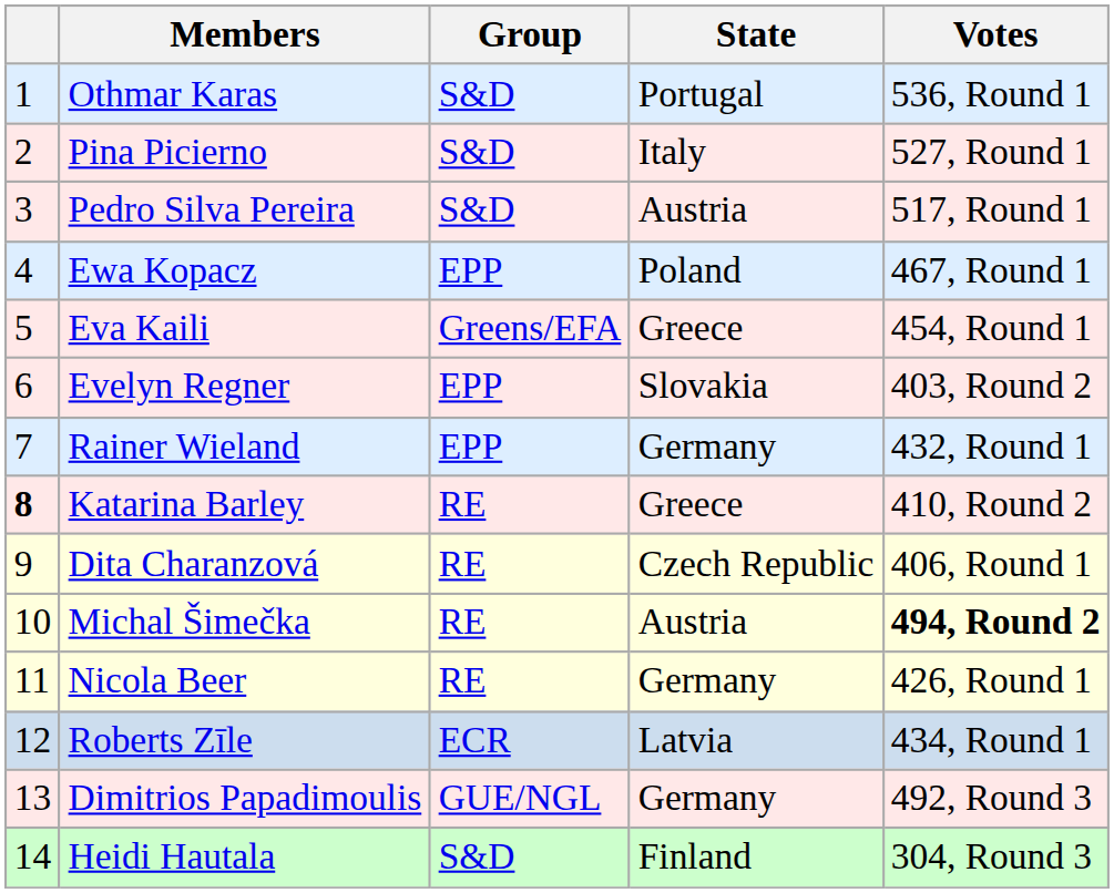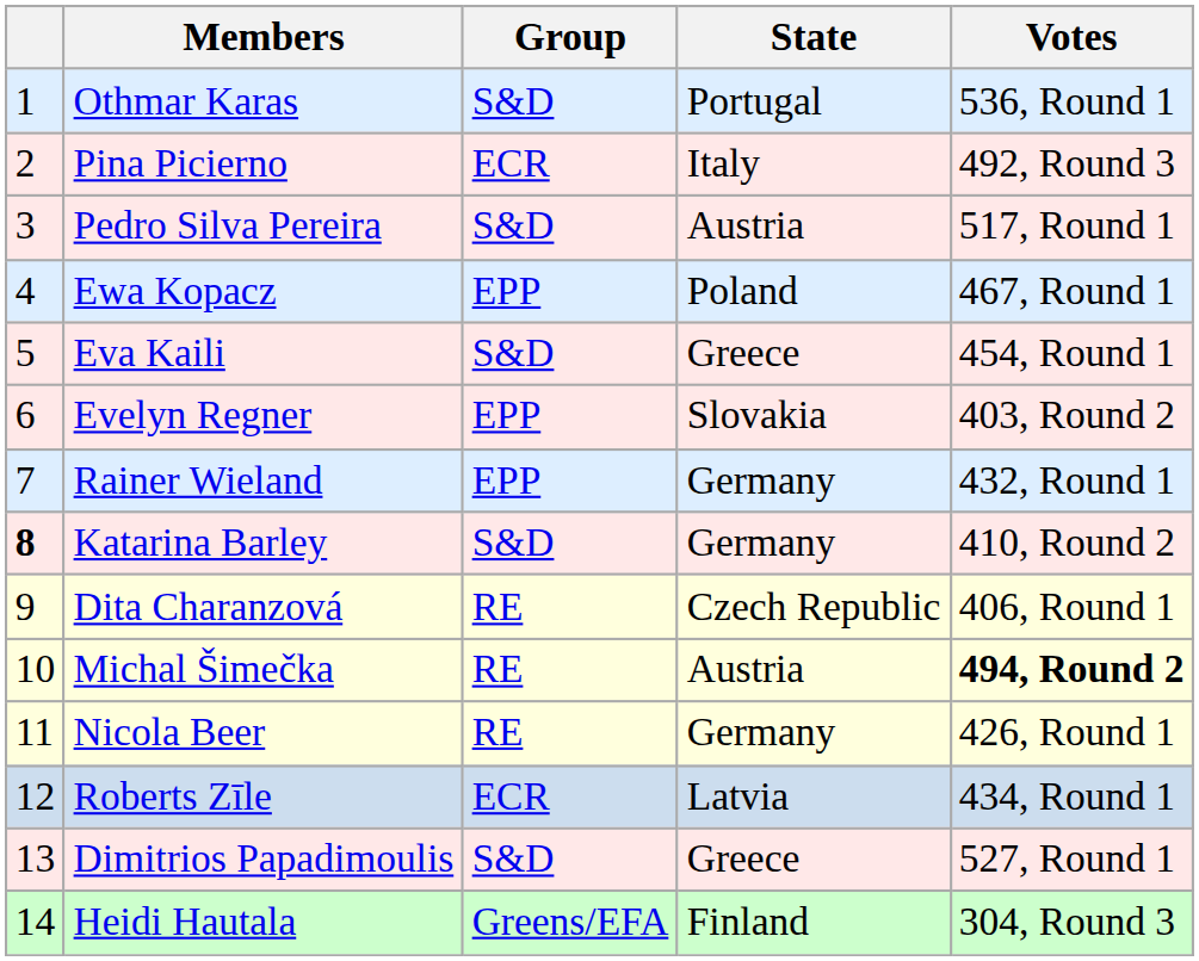Pina Picierno | Group: S&D -> ECR
Pina Picierno | Votes: 527, Round 1 -> 492, Round 3
Eva Kaili | Group: Greens/EFA -> S&D
Katarina Barley | Group: RE -> S&D
Katarina Barley | State: Greece -> Germany
Dimitrios Papadimoulis | Group: GUE/NGL -> S&D
Dimitrios Papadimoulis | State: Germany -> Greece
Dimitrios Papadimoulis | Votes: 492, Round 3 -> 527, Round 1
Heidi Hautala | Group: S&D -> Greens/EFA
